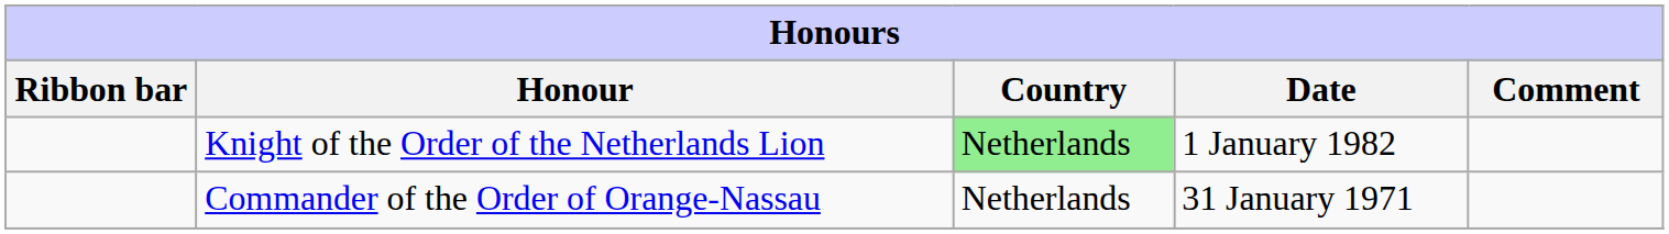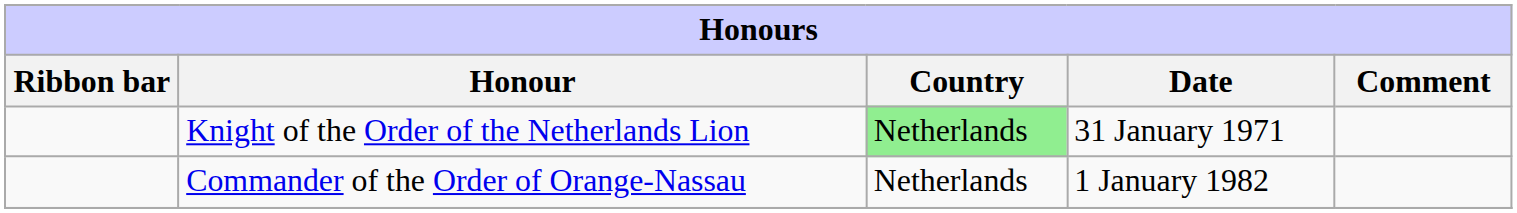Knight of the Order of the Netherlands Lion | Date: 1 January 1982 -> 31 January 1971
Commander of the Order of Orange-Nassau | Date: 31 January 1971 -> 1 January 1982
